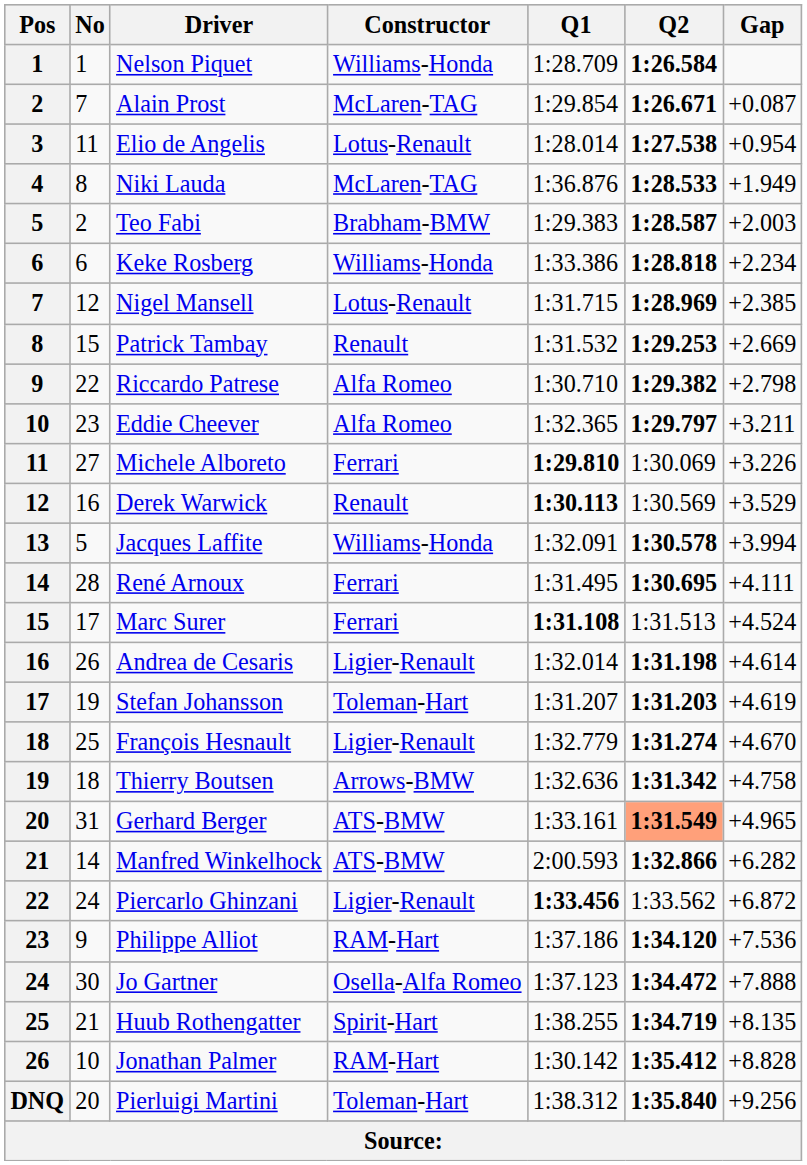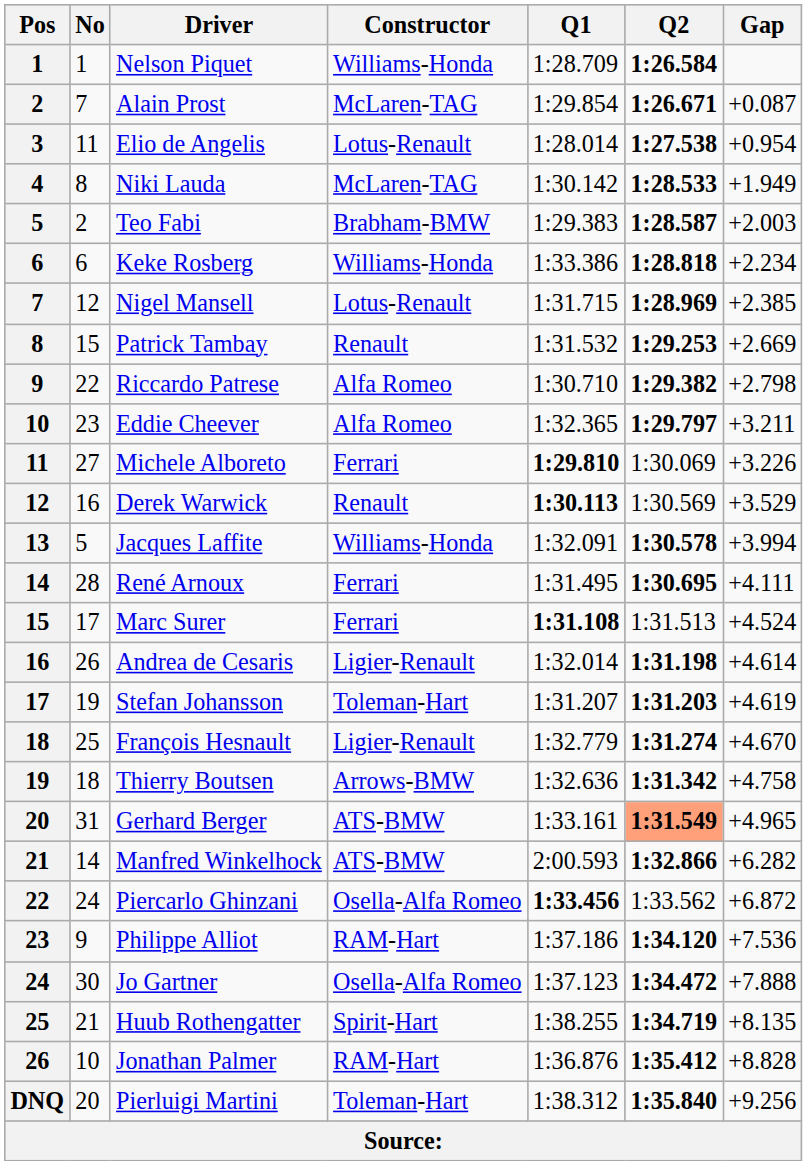Niki Lauda | Q1: 1:36.876 -> 1:30.142
Piercarlo Ghinzani | Constructor: Ligier-Renault -> Osella-Alfa Romeo
Jonathan Palmer | Q1: 1:30.142 -> 1:36.876
